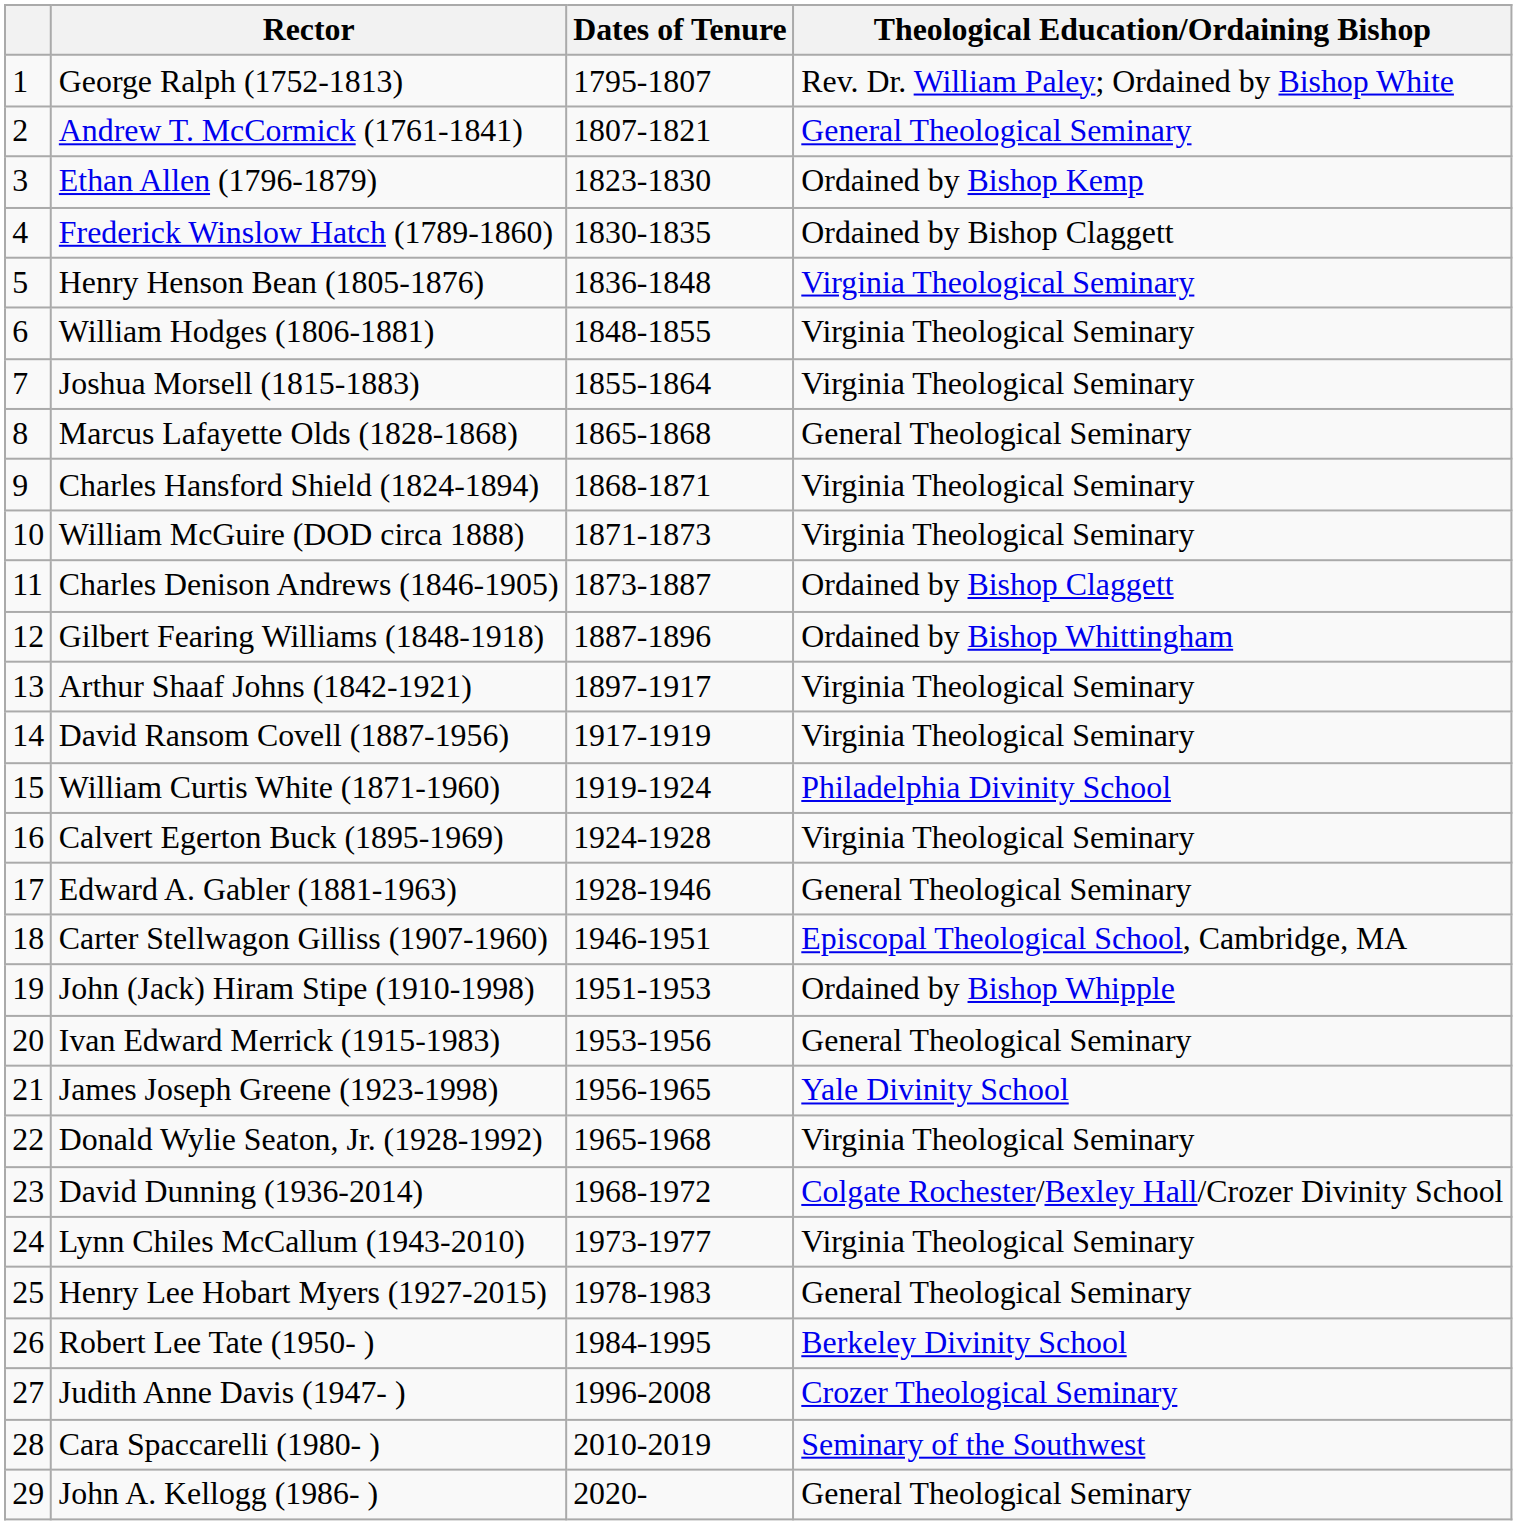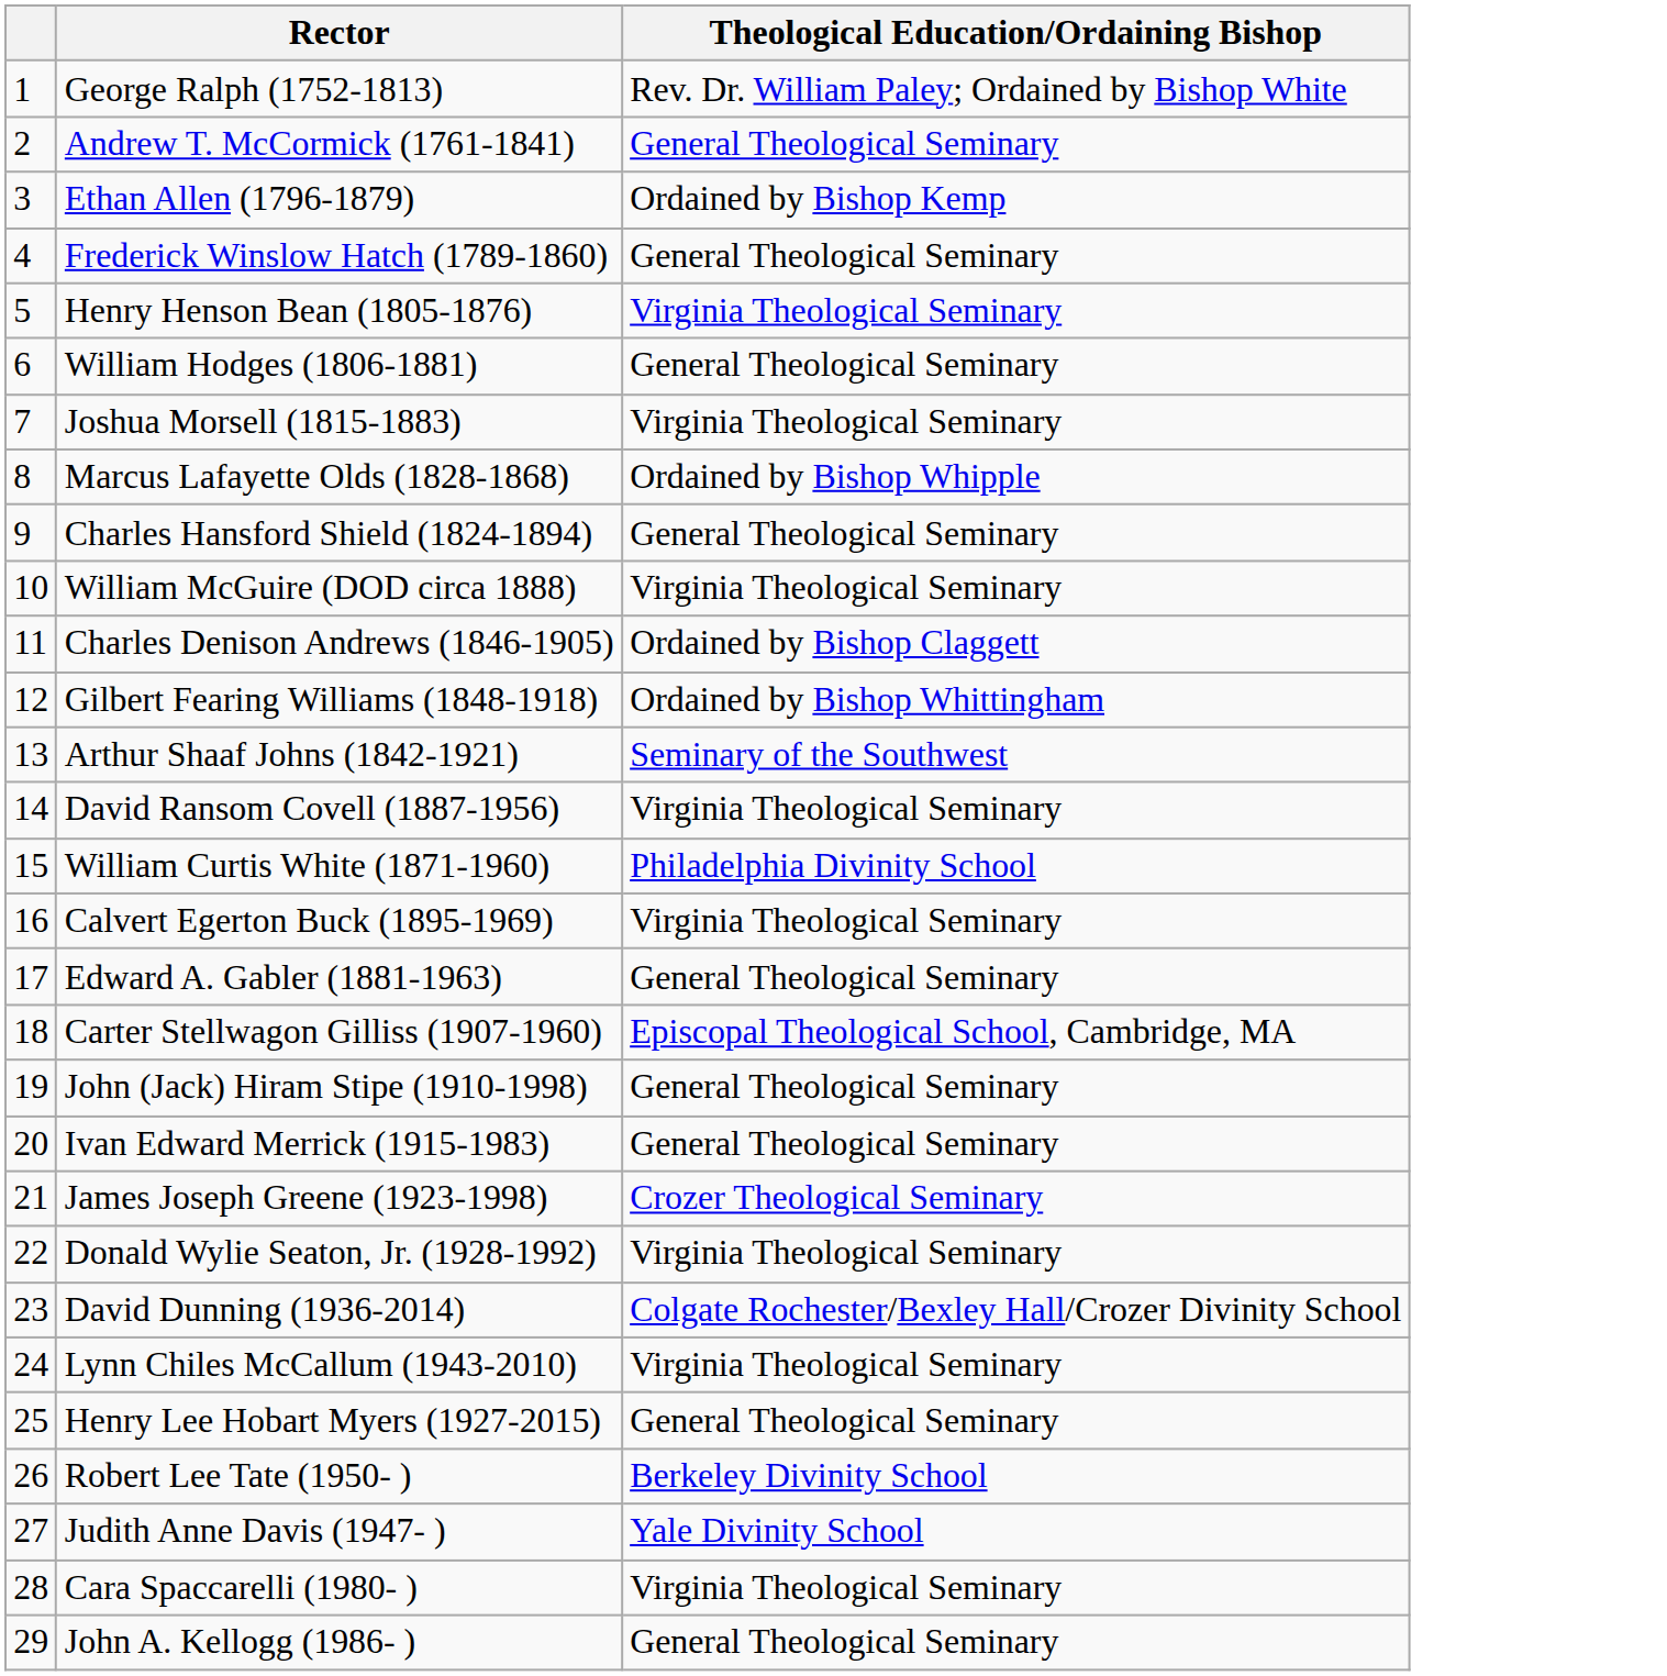- column: Dates of Tenure | 1795-1807 | 1807-1821 | 1823-1830 | 1830-1835 | 1836-1848 | 1848-1855 | 1855-1864 | 1865-1868 | 1868-1871 | 1871-1873 | 1873-1887 | 1887-1896 | 1897-1917 | 1917-1919 | 1919-1924 | 1924-1928 | 1928-1946 | 1946-1951 | 1951-1953 | 1953-1956 | 1956-1965 | 1965-1968 | 1968-1972 | 1973-1977 | 1978-1983 | 1984-1995 | 1996-2008 | 2010-2019 | 2020-
Frederick Winslow Hatch (1789-1860) | Theological Education/Ordaining Bishop: Ordained by Bishop Claggett -> General Theological Seminary
William Hodges (1806-1881) | Theological Education/Ordaining Bishop: Virginia Theological Seminary -> General Theological Seminary
Marcus Lafayette Olds (1828-1868) | Theological Education/Ordaining Bishop: General Theological Seminary -> Ordained by Bishop Whipple
Charles Hansford Shield (1824-1894) | Theological Education/Ordaining Bishop: Virginia Theological Seminary -> General Theological Seminary
Arthur Shaaf Johns (1842-1921) | Theological Education/Ordaining Bishop: Virginia Theological Seminary -> Seminary of the Southwest
John (Jack) Hiram Stipe (1910-1998) | Theological Education/Ordaining Bishop: Ordained by Bishop Whipple -> General Theological Seminary
James Joseph Greene (1923-1998) | Theological Education/Ordaining Bishop: Yale Divinity School -> Crozer Theological Seminary
Judith Anne Davis (1947- ) | Theological Education/Ordaining Bishop: Crozer Theological Seminary -> Yale Divinity School
Cara Spaccarelli (1980- ) | Theological Education/Ordaining Bishop: Seminary of the Southwest -> Virginia Theological Seminary
